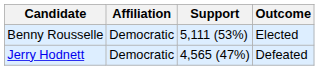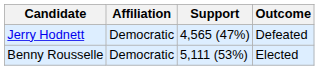rows swapped: Benny Rousselle <-> Jerry Hodnett
